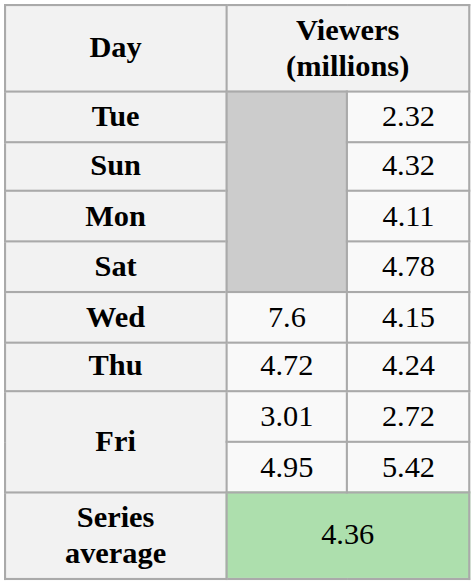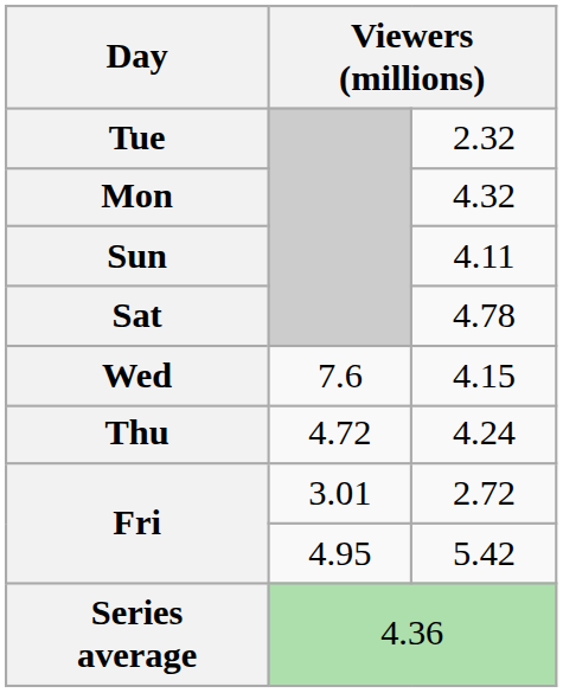4.32 | Day: Sun -> Mon
4.11 | Day: Mon -> Sun
